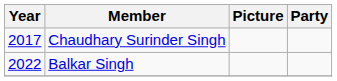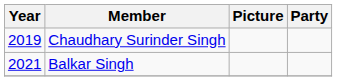Chaudhary Surinder Singh | Year: 2017 -> 2019
Balkar Singh | Year: 2022 -> 2021
